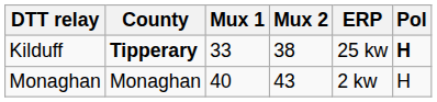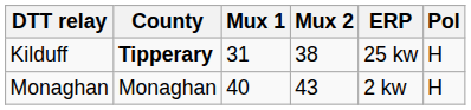Kilduff | Mux 1: 33 -> 31
Kilduff | Pol: bold -> normal
